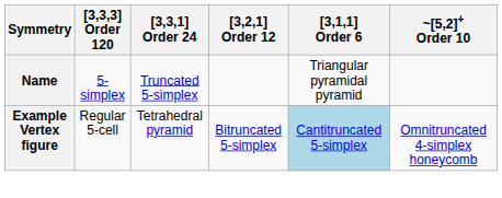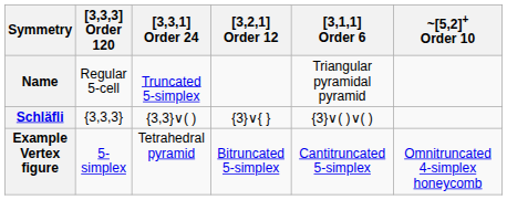Name | [3,3,3] Order 120: 5-simplex -> Regular 5-cell
+ row: Schläfli | {3,3,3} | {3,3}∨( ) | {3}∨{ } | {3}∨( )∨( )
Example Vertex figure | [3,3,3] Order 120: Regular 5-cell -> 5-simplex
Example Vertex figure | [3,1,1] Order 6: lightblue background -> no background
